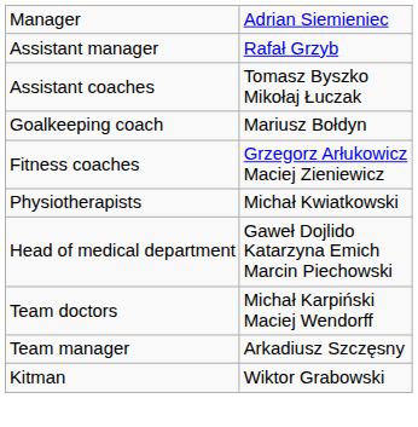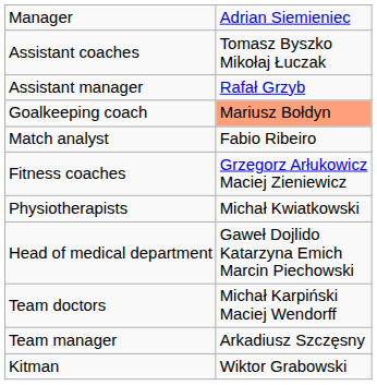rows swapped: Assistant manager <-> Assistant coaches
Goalkeeping coach | column 2: no background -> lightsalmon background
+ row: Match analyst | Fabio Ribeiro
